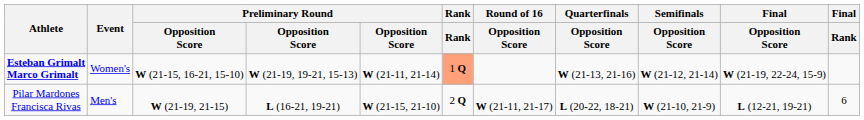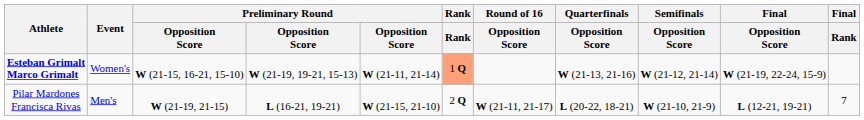Pilar Mardones Francisca Rivas | Final / Rank: 6 -> 7
